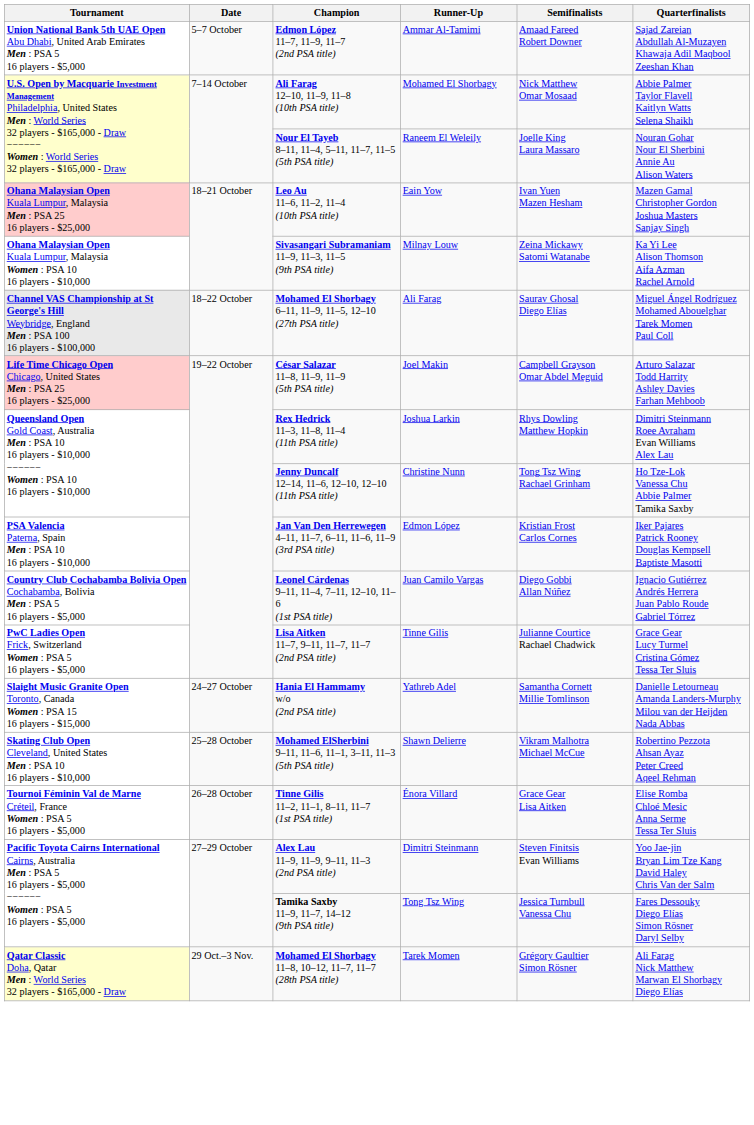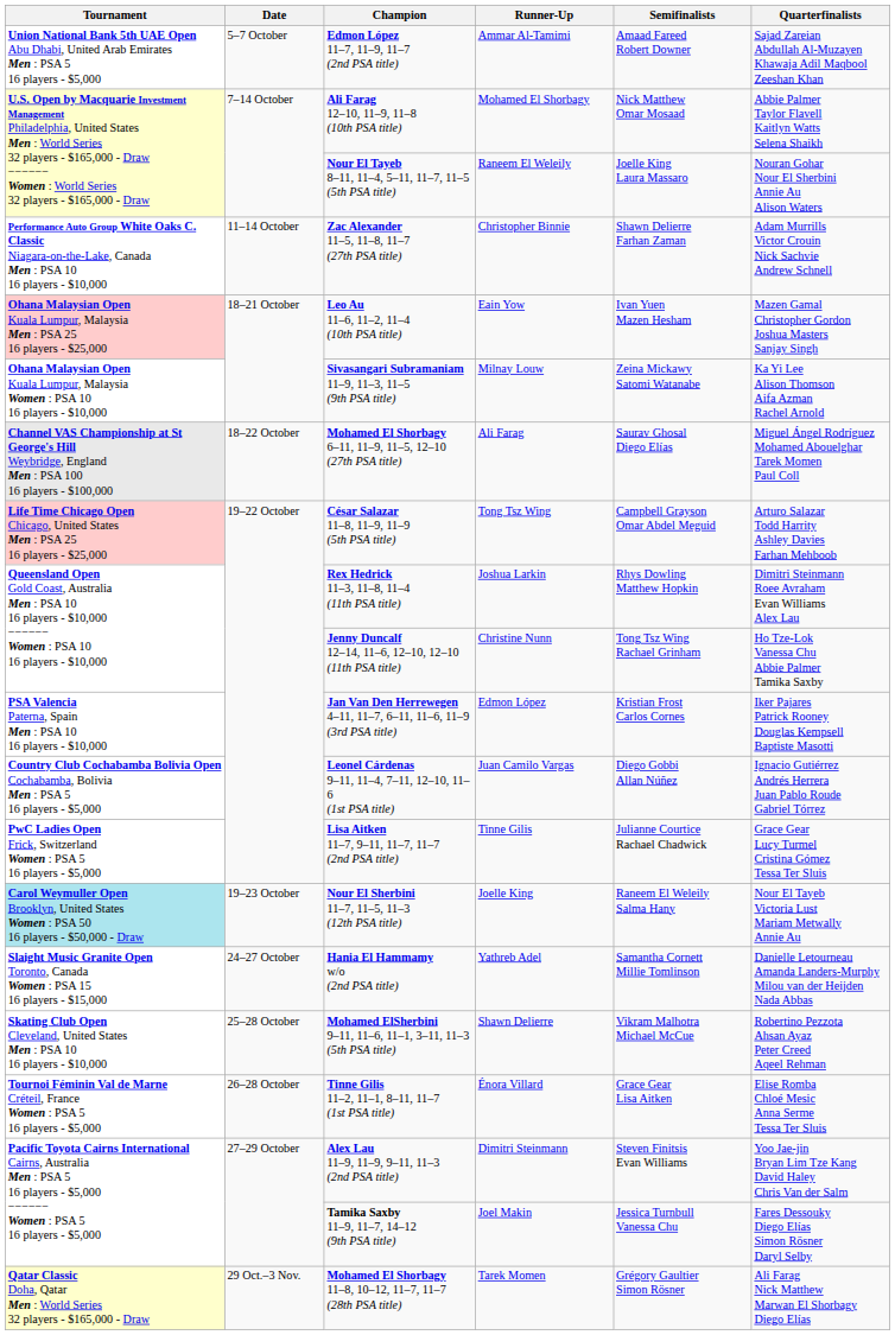+ row: Performance Auto Group White Oaks C. Classic Niagara-on-the-Lake, Canada Men : PSA 10 16 players - $10,000 | 11–14 October | Zac Alexander 11–5, 11–8, 11–7 (27th PSA title) | Christopher Binnie | Shawn Delierre Farhan Zaman | Adam Murrills Victor Crouin Nick Sachvie Andrew Schnell
César Salazar 11–8, 11–9, 11–9 (5th PSA title) | Runner-Up: Joel Makin -> Tong Tsz Wing
+ row: Carol Weymuller Open Brooklyn, United States Women : PSA 50 16 players - $50,000 - Draw | 19–23 October | Nour El Sherbini 11–7, 11–5, 11–3 (12th PSA title) | Joelle King | Raneem El Weleily Salma Hany | Nour El Tayeb Victoria Lust Mariam Metwally Annie Au
Tamika Saxby 11–9, 11–7, 14–12 (9th PSA title) | Runner-Up: Tong Tsz Wing -> Joel Makin
